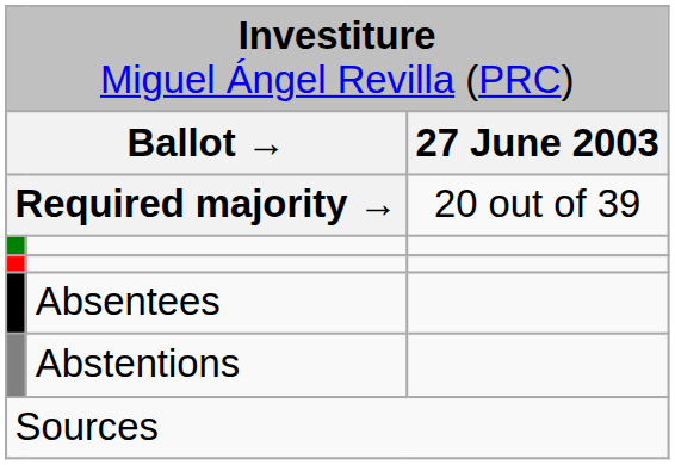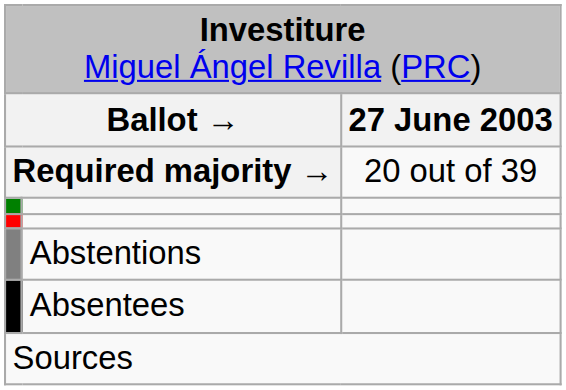rows swapped: Abstentions <-> Absentees
